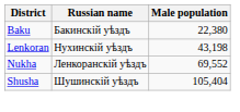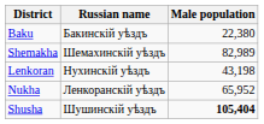+ row: Shemakha | Шемахинскій уѣздъ | 82,989
Nukha | Male population: 69,552 -> 65,952
Shusha | Male population: normal -> bold
